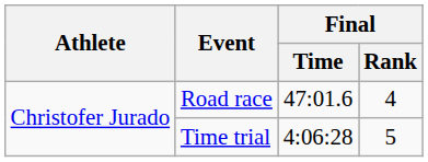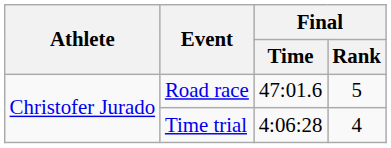Road race | Final / Rank: 4 -> 5
Time trial | Final / Rank: 5 -> 4
